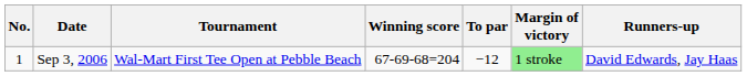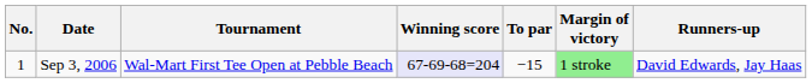Sep 3, 2006 | Winning score: no background -> lavender background
Sep 3, 2006 | To par: −12 -> −15
